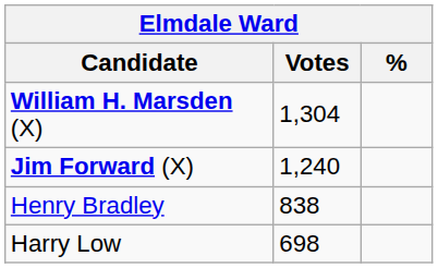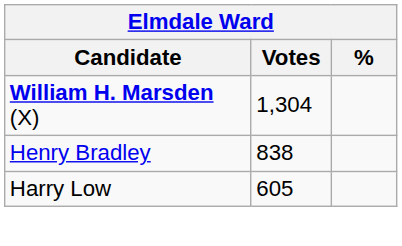- row: Jim Forward (X) | 1,240
Harry Low | Votes: 698 -> 605
